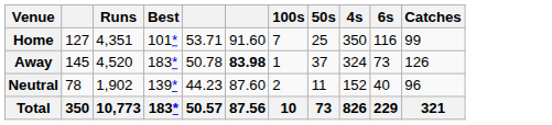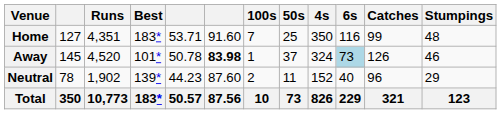+ column: Stumpings | 48 | 46 | 29 | 123
Home | Best: 101* -> 183*
Away | Best: 183* -> 101*
Away | 6s: no background -> lightblue background
